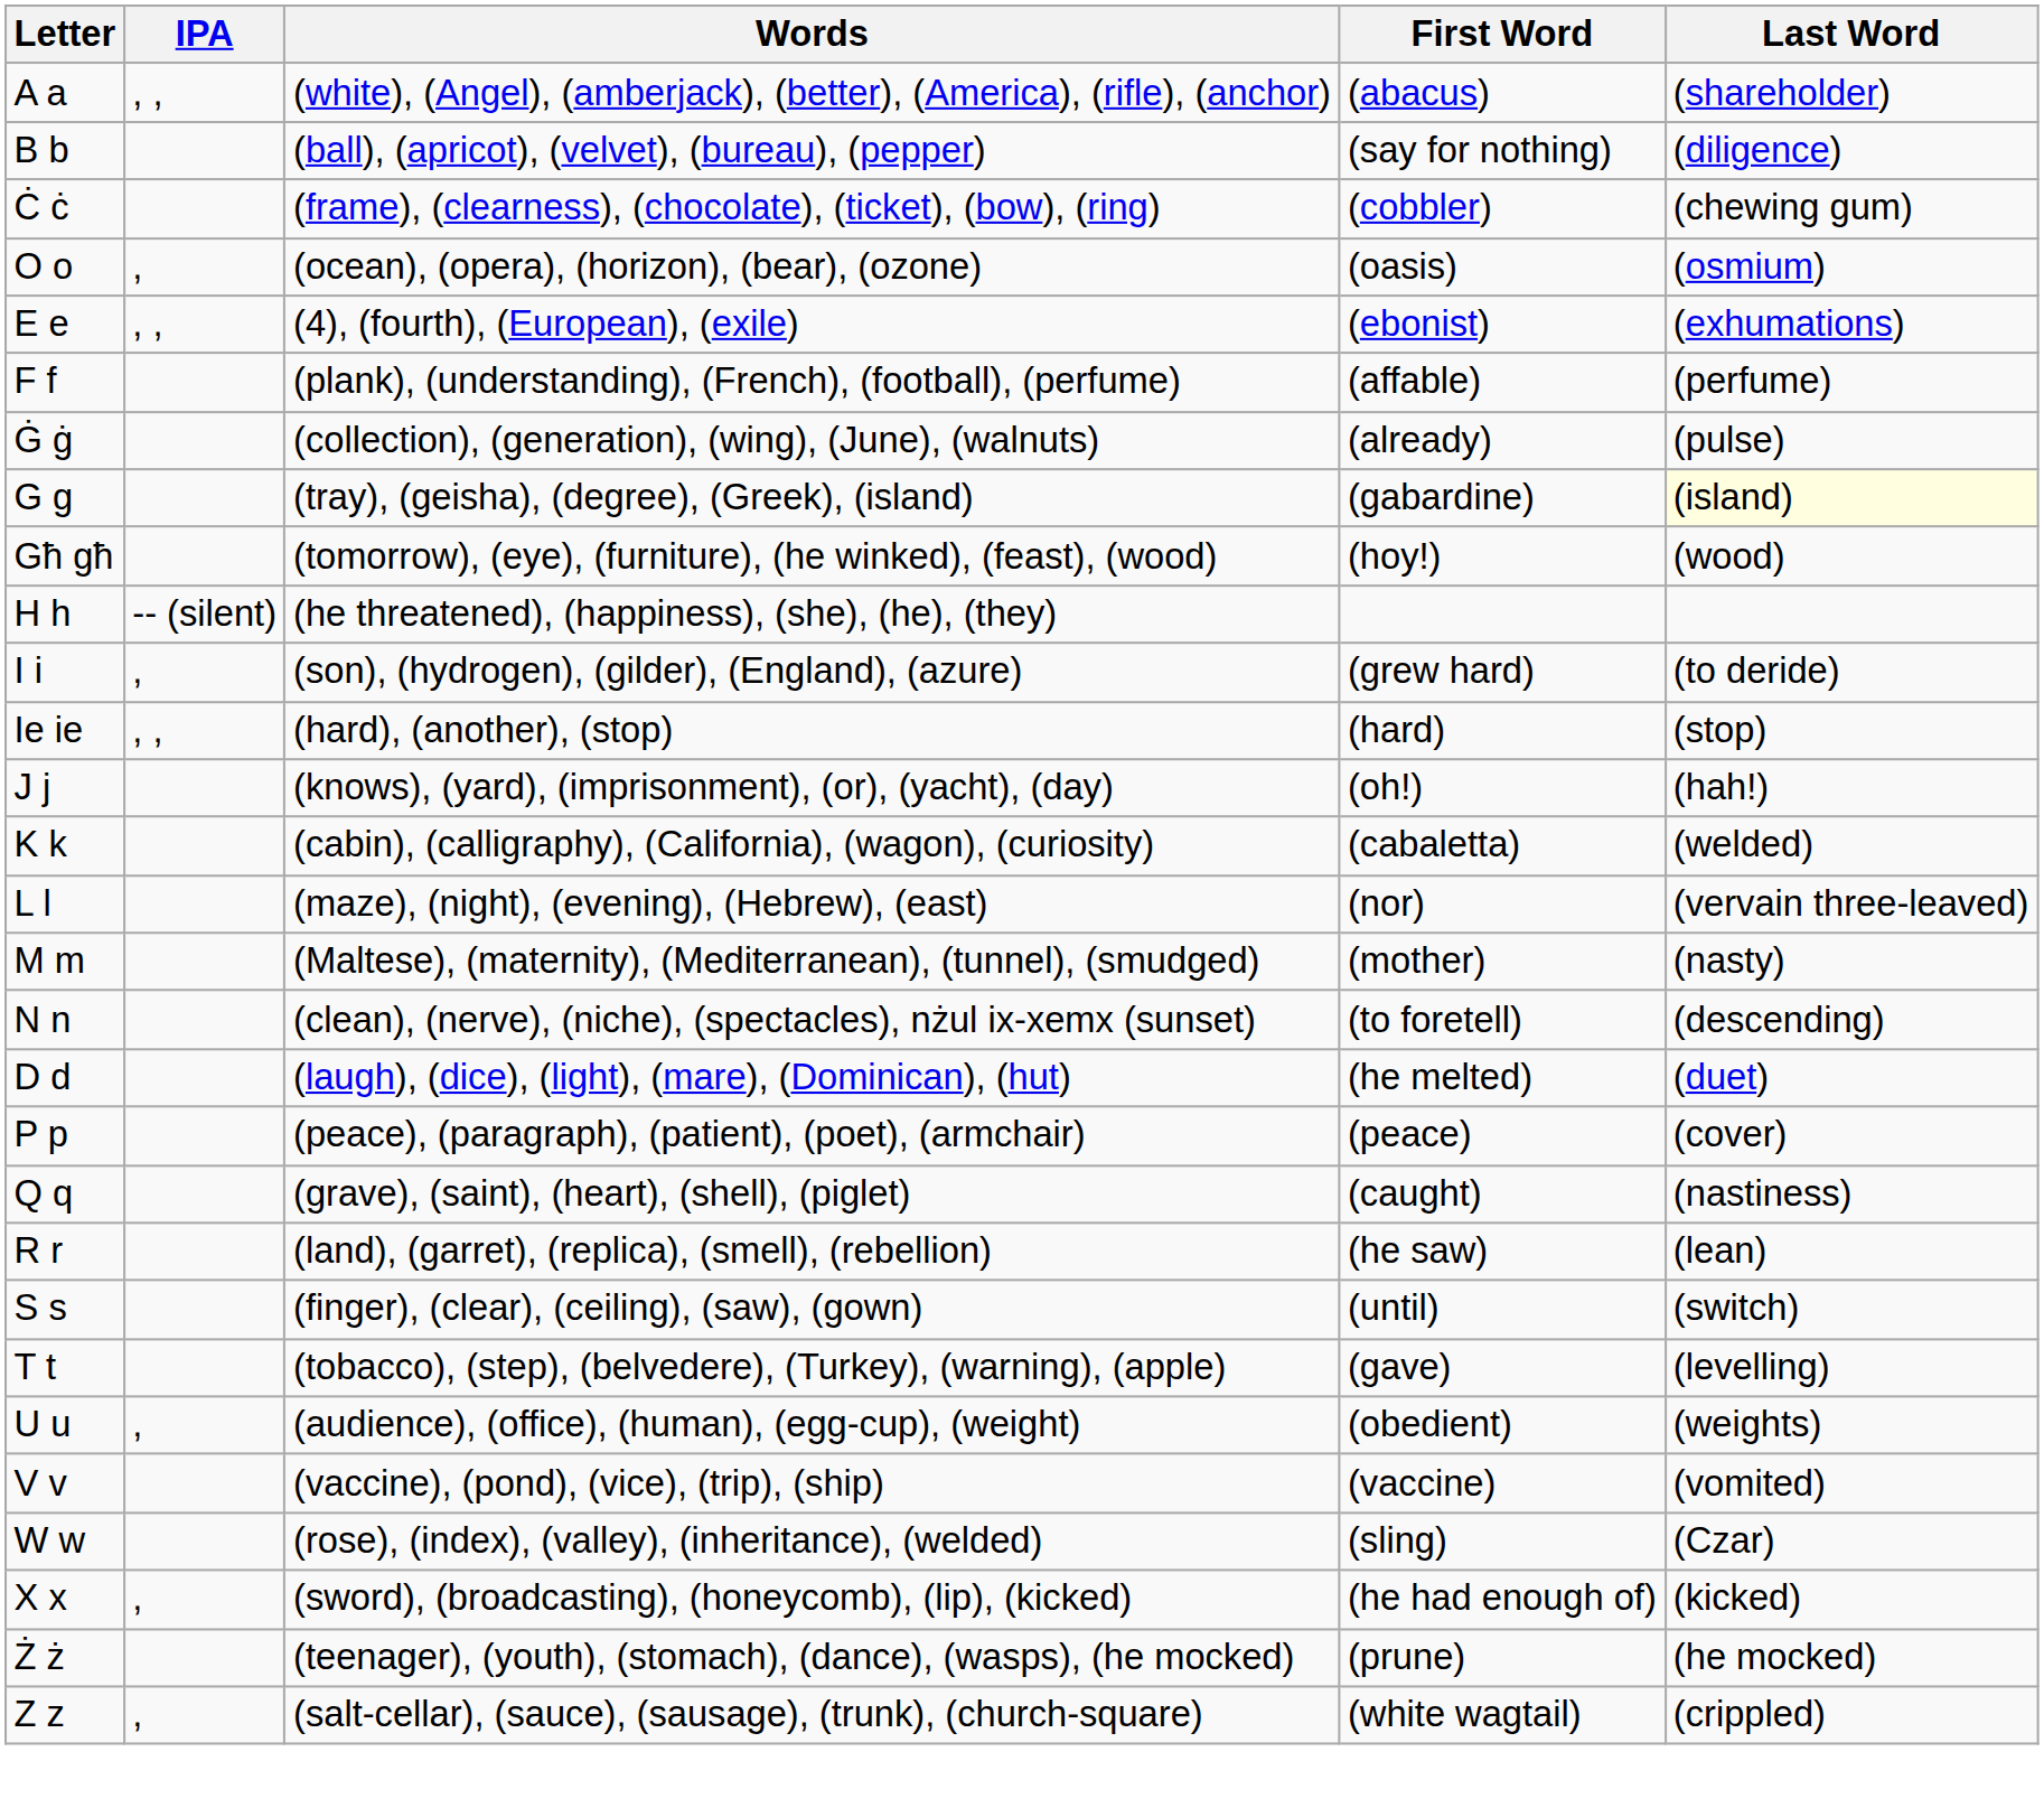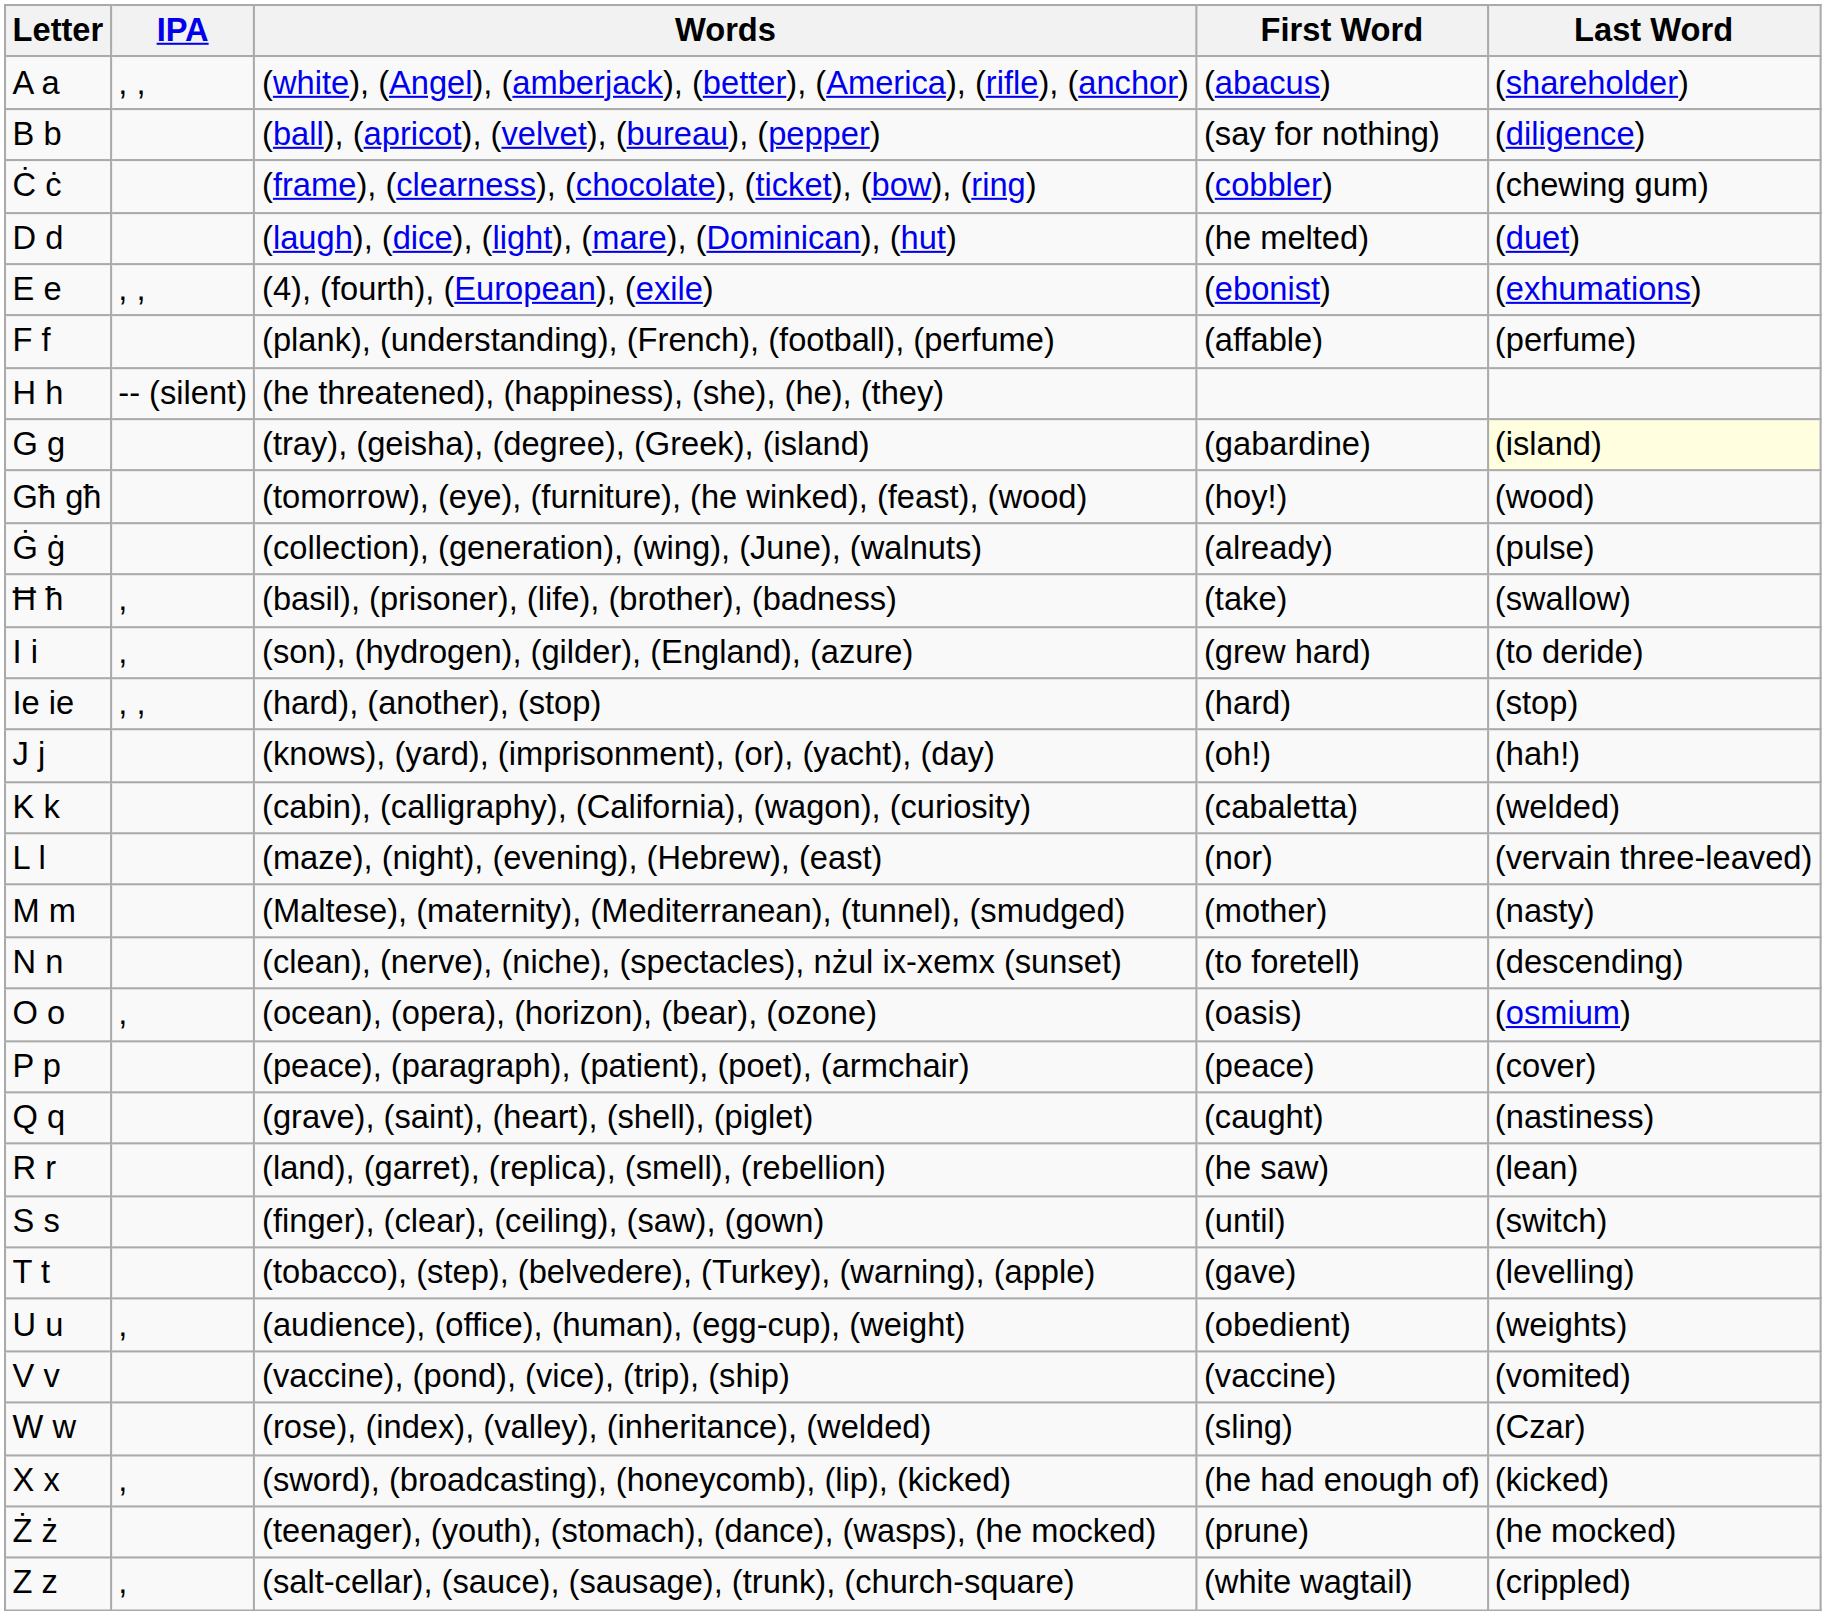rows swapped: D d <-> O o
rows swapped: Ġ ġ <-> H h
+ row: Ħ ħ | , | (basil), (prisoner), (life), (brother), (badness) | (take) | (swallow)
